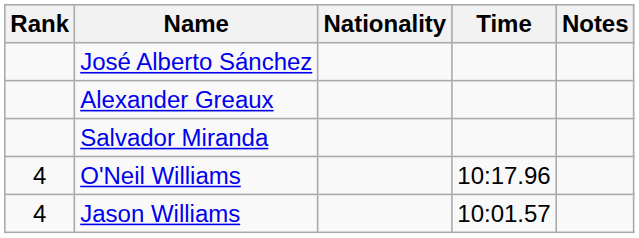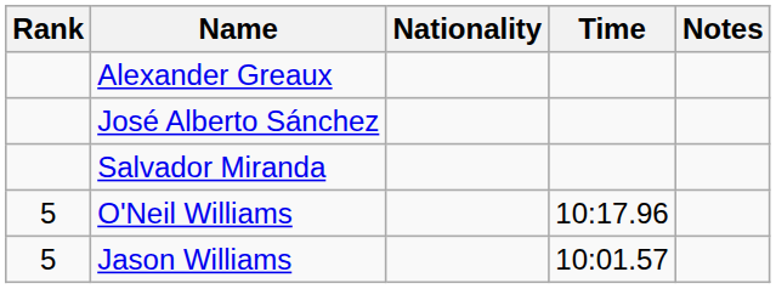rows swapped: Alexander Greaux <-> José Alberto Sánchez
O'Neil Williams | Rank: 4 -> 5
Jason Williams | Rank: 4 -> 5
